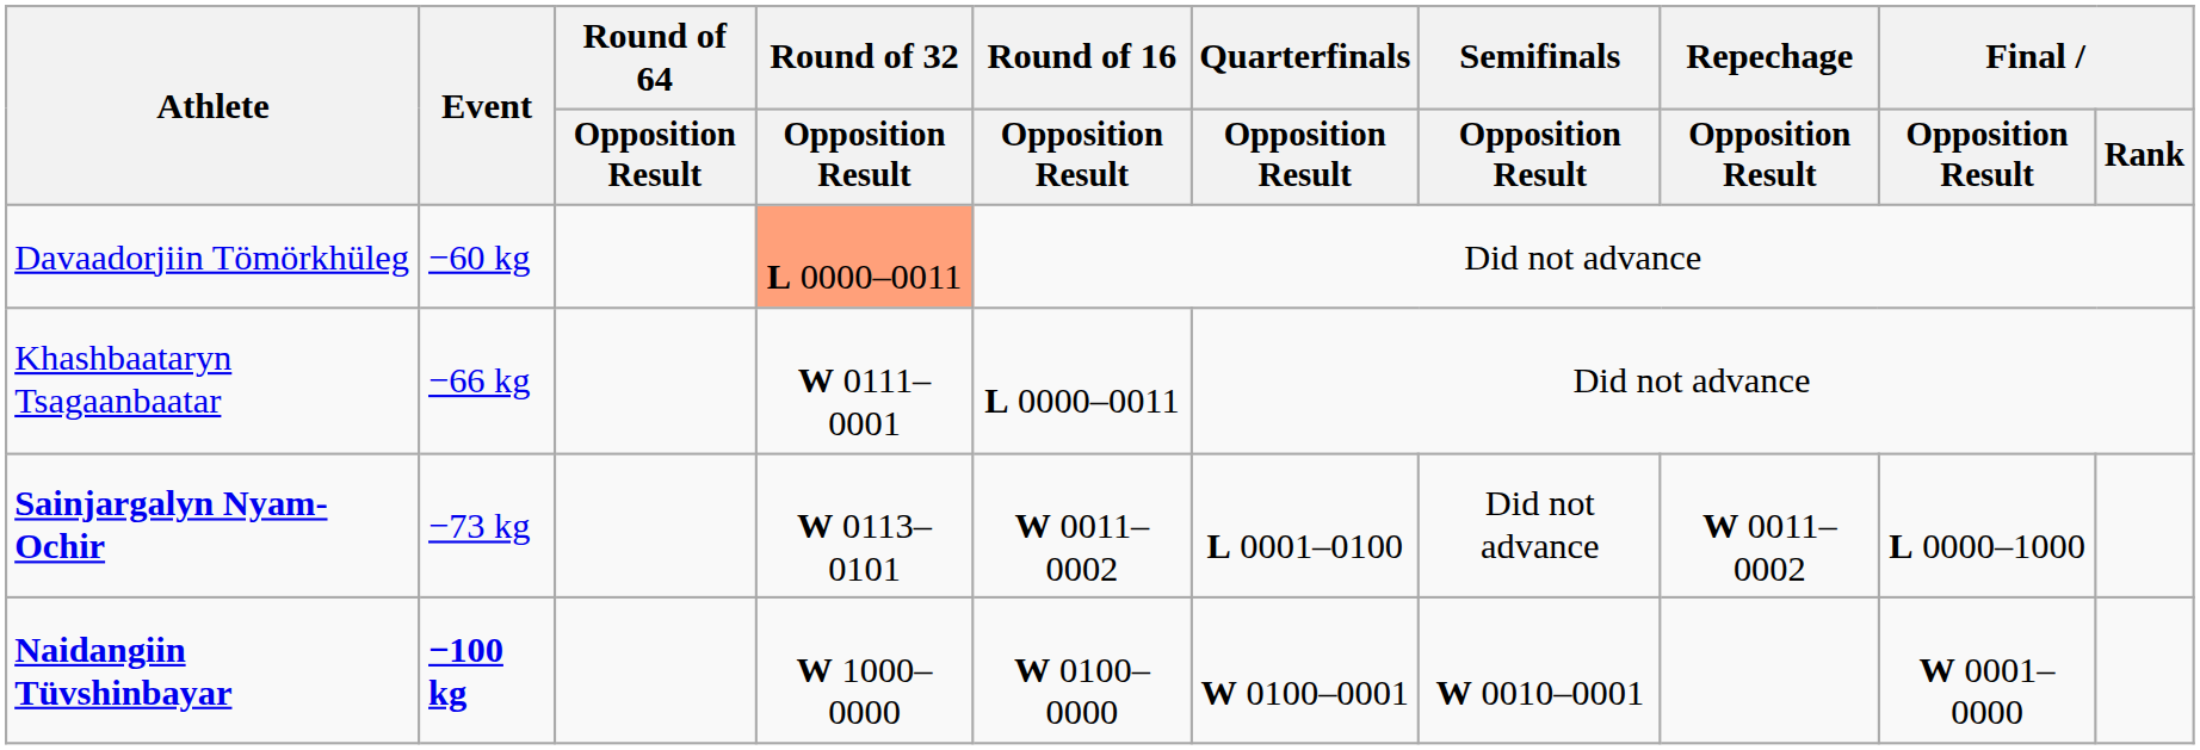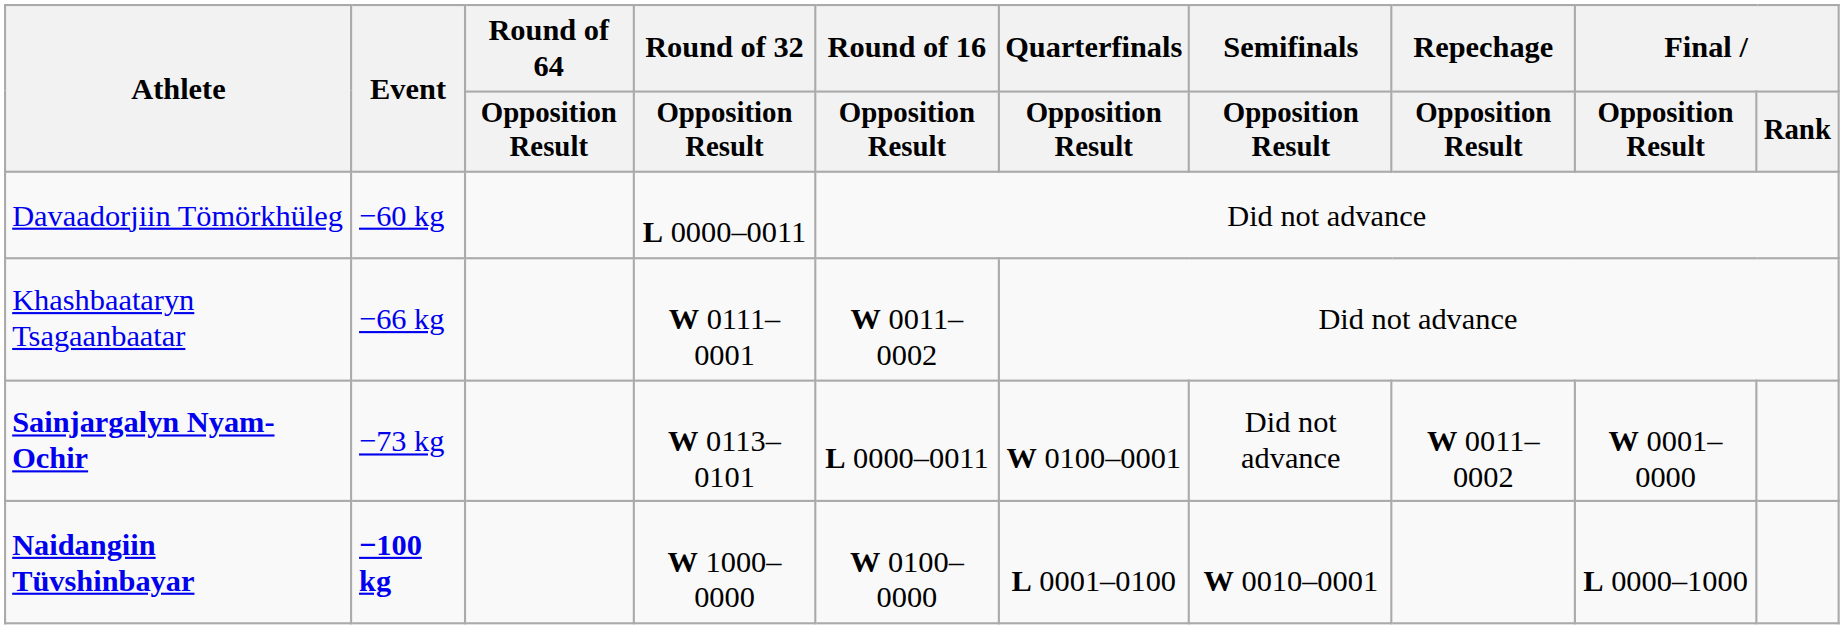Davaadorjiin Tömörkhüleg | Round of 32 / Opposition Result: lightsalmon background -> no background
Khashbaataryn Tsagaanbaatar | Round of 16 / Opposition Result: L 0000–0011 -> W 0011–0002
Sainjargalyn Nyam-Ochir | Round of 16 / Opposition Result: W 0011–0002 -> L 0000–0011
Sainjargalyn Nyam-Ochir | Quarterfinals / Opposition Result: L 0001–0100 -> W 0100–0001
Sainjargalyn Nyam-Ochir | Final / Opposition Result: L 0000–1000 -> W 0001–0000
Naidangiin Tüvshinbayar | Quarterfinals / Opposition Result: W 0100–0001 -> L 0001–0100
Naidangiin Tüvshinbayar | Final / Opposition Result: W 0001–0000 -> L 0000–1000
